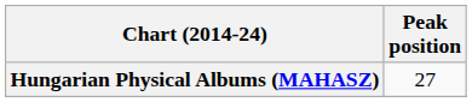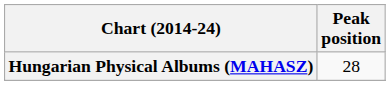Hungarian Physical Albums (MAHASZ) | Peak position: 27 -> 28
